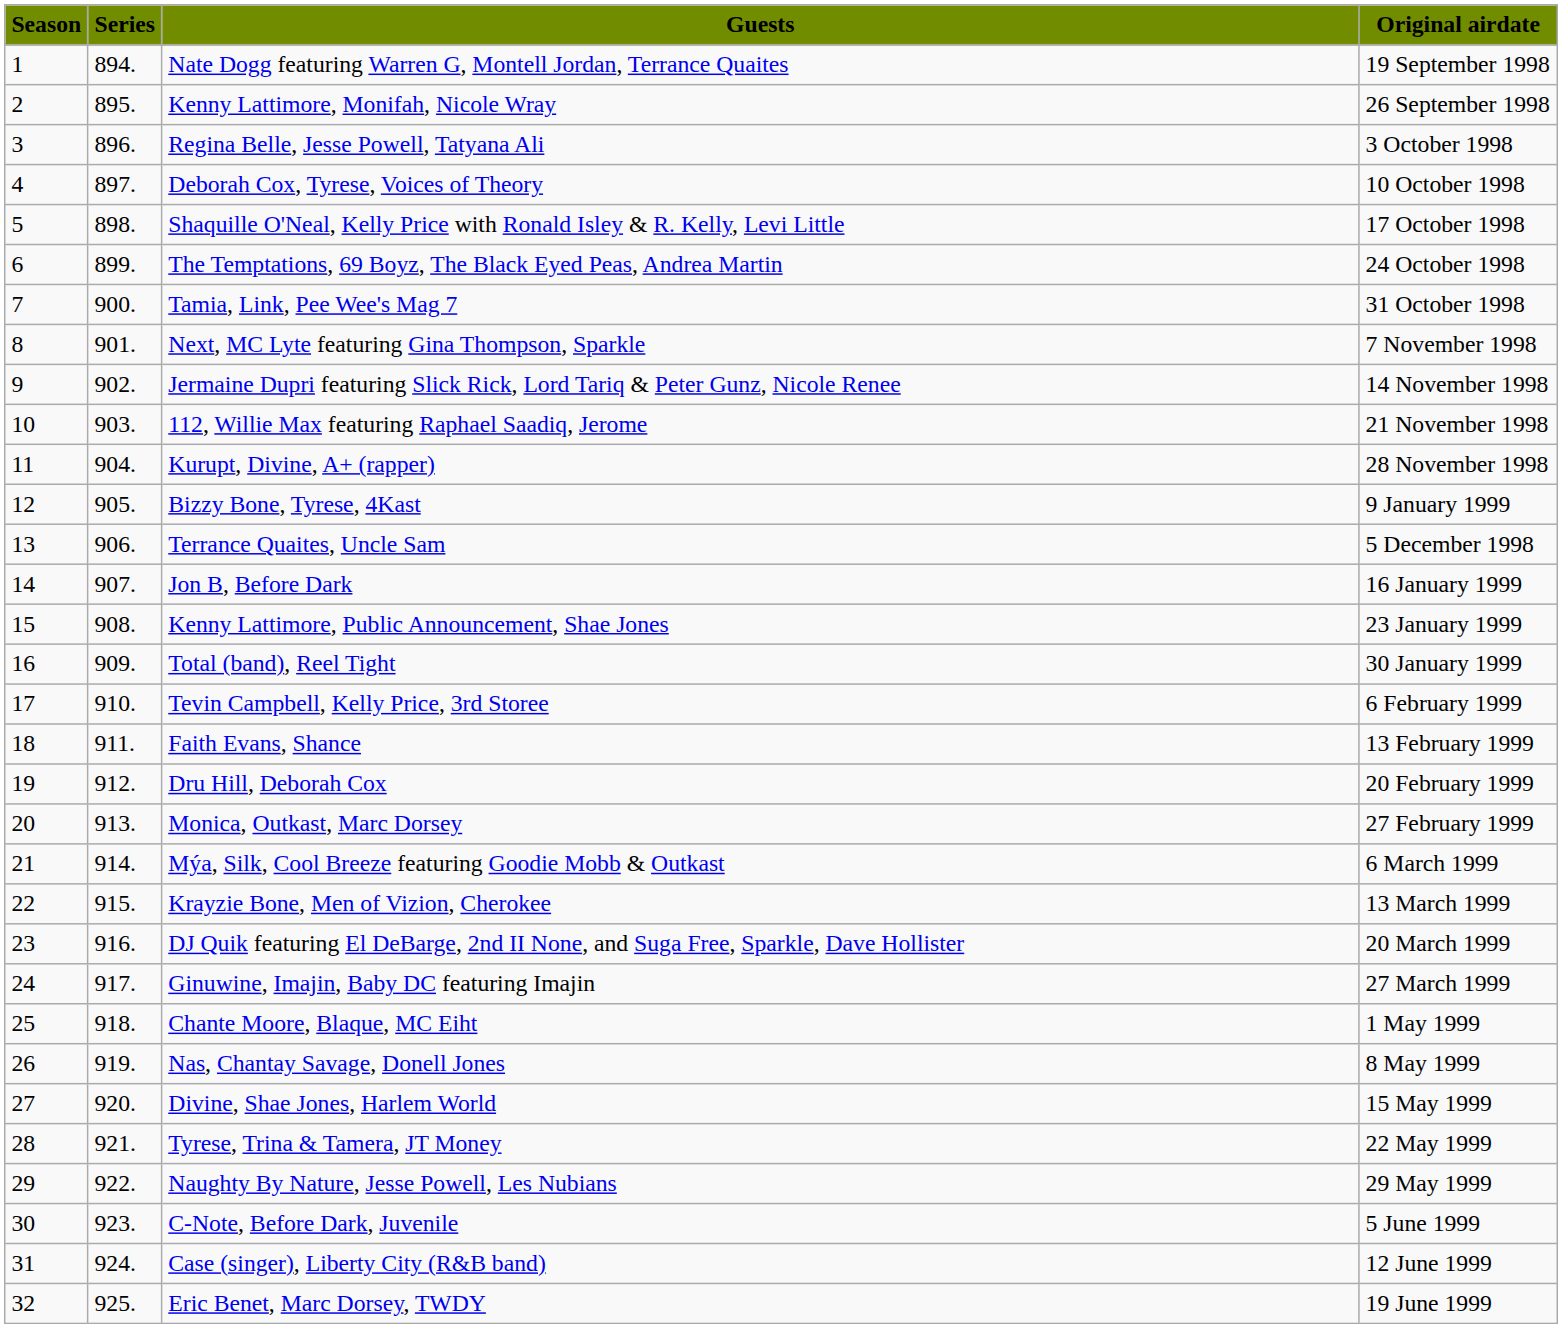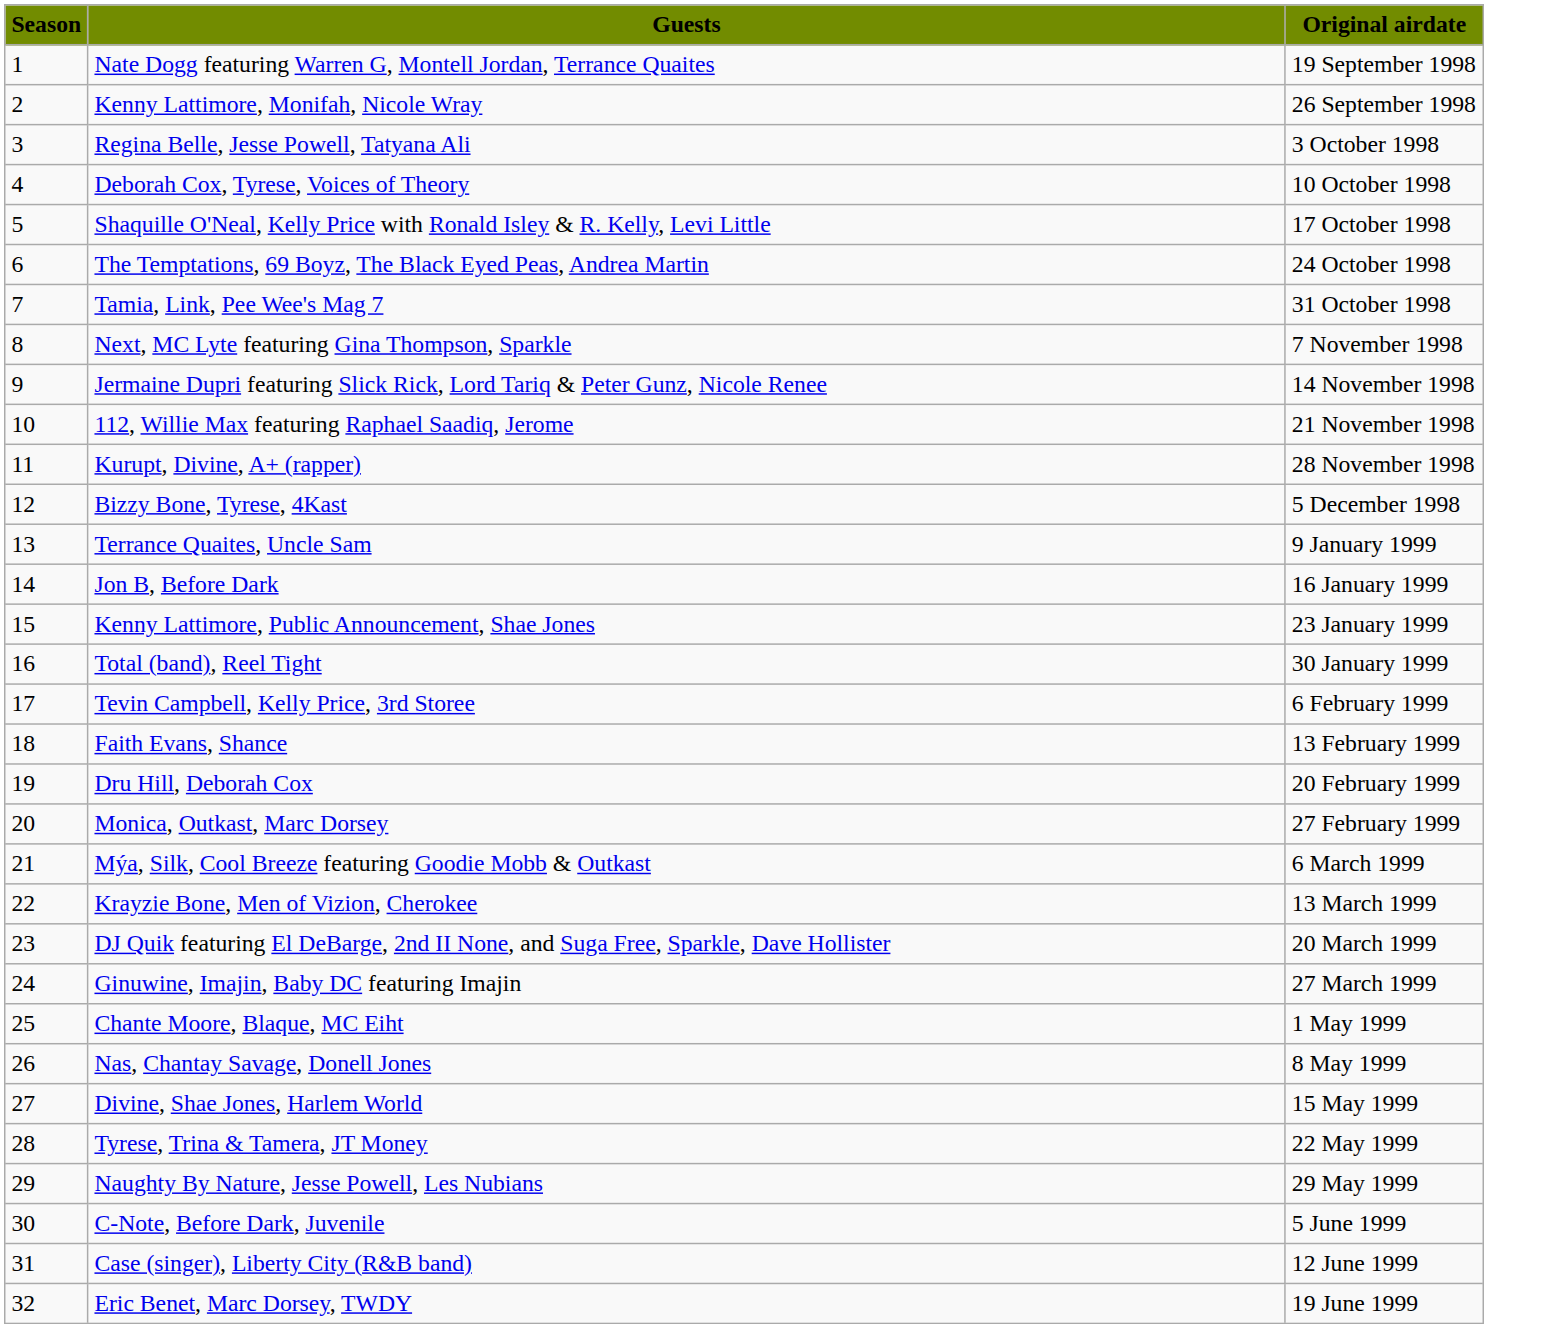- column: Series | 894. | 895. | 896. | 897. | 898. | 899. | 900. | 901. | 902. | 903. | 904. | 905. | 906. | 907. | 908. | 909. | 910. | 911. | 912. | 913. | 914. | 915. | 916. | 917. | 918. | 919. | 920. | 921. | 922. | 923. | 924. | 925.
Bizzy Bone, Tyrese, 4Kast | Original airdate: 9 January 1999 -> 5 December 1998
Terrance Quaites, Uncle Sam | Original airdate: 5 December 1998 -> 9 January 1999
